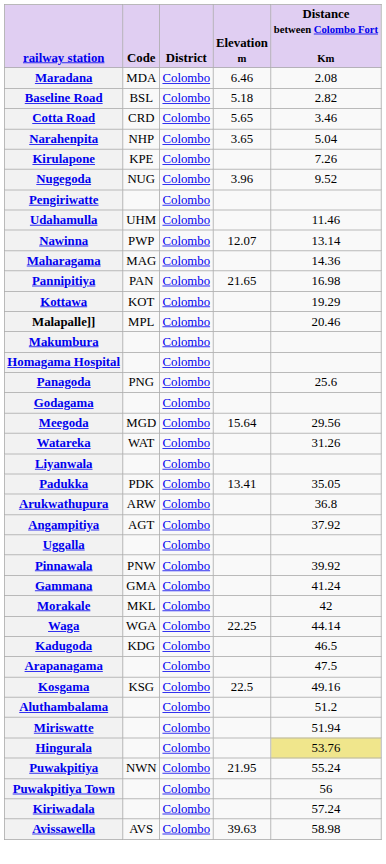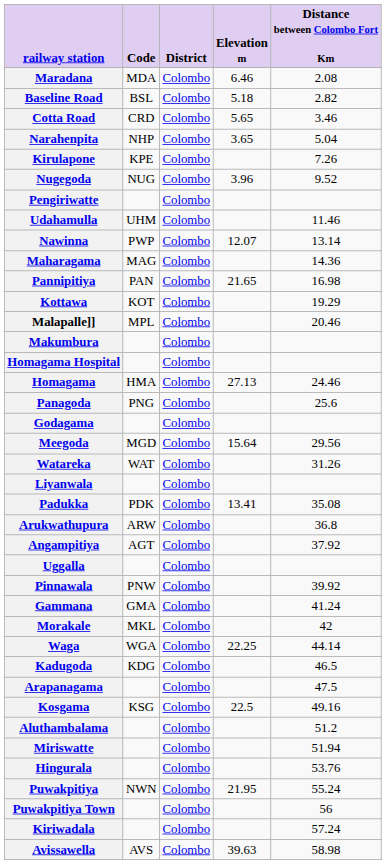+ row: Homagama | HMA | Colombo | 27.13 | 24.46
Padukka | Distance between Colombo Fort Km: 35.05 -> 35.08
Hingurala | Distance between Colombo Fort Km: khaki background -> no background
